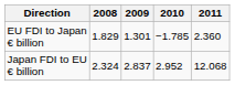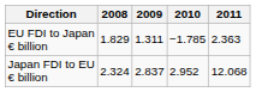EU FDI to Japan € billion | 2009: 1.301 -> 1.311
EU FDI to Japan € billion | 2011: 2.360 -> 2.363
